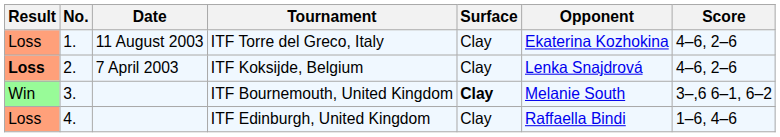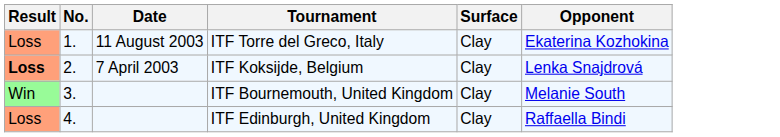- column: Score | 4–6, 2–6 | 4–6, 2–6 | 3–,6 6–1, 6–2 | 1–6, 4–6
ITF Bournemouth, United Kingdom | Surface: bold -> normal
